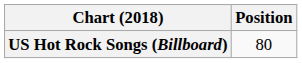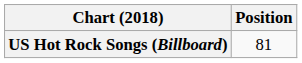US Hot Rock Songs (Billboard) | Position: 80 -> 81
